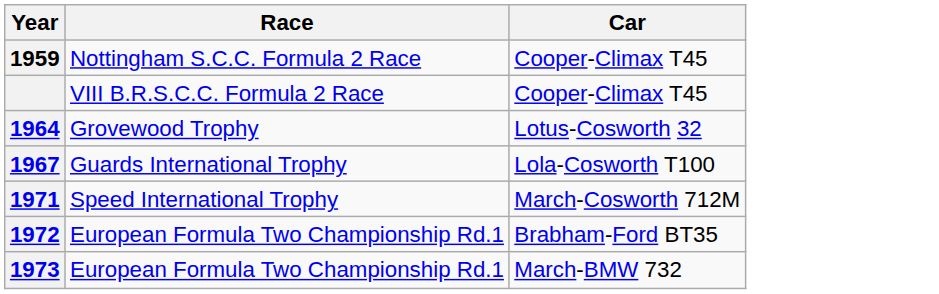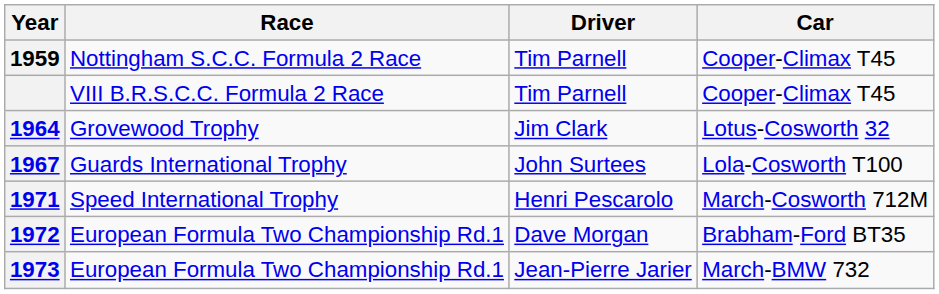+ column: Driver | Tim Parnell | Tim Parnell | Jim Clark | John Surtees | Henri Pescarolo | Dave Morgan | Jean-Pierre Jarier
